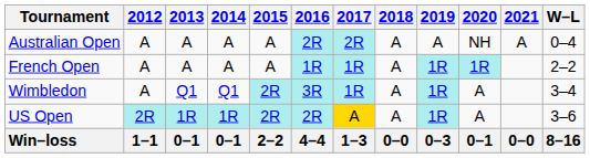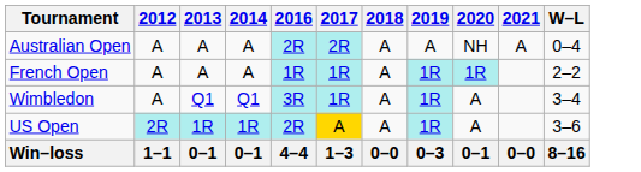- column: 2015 | A | A | 2R | 2R | 2–2
